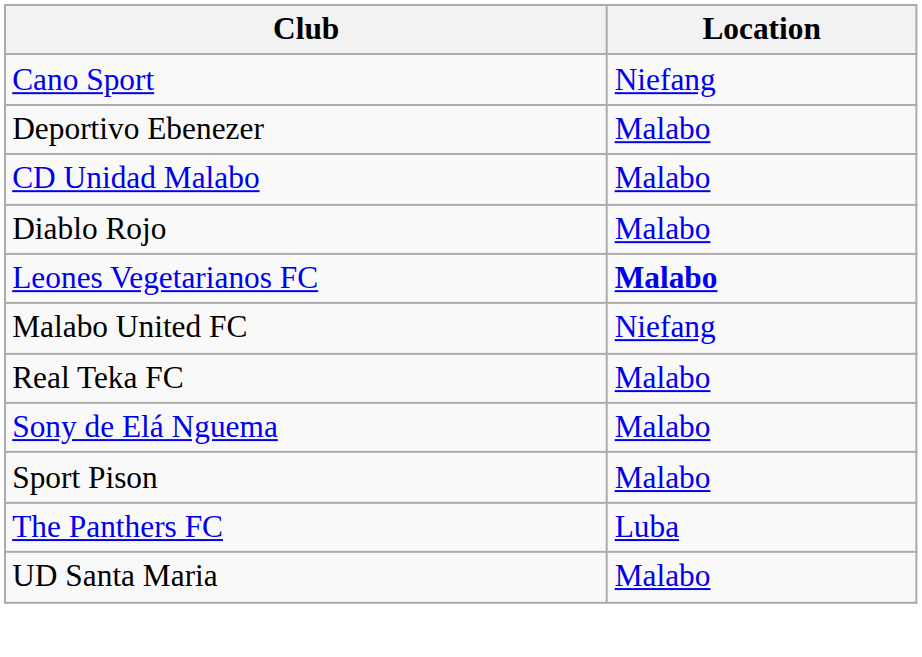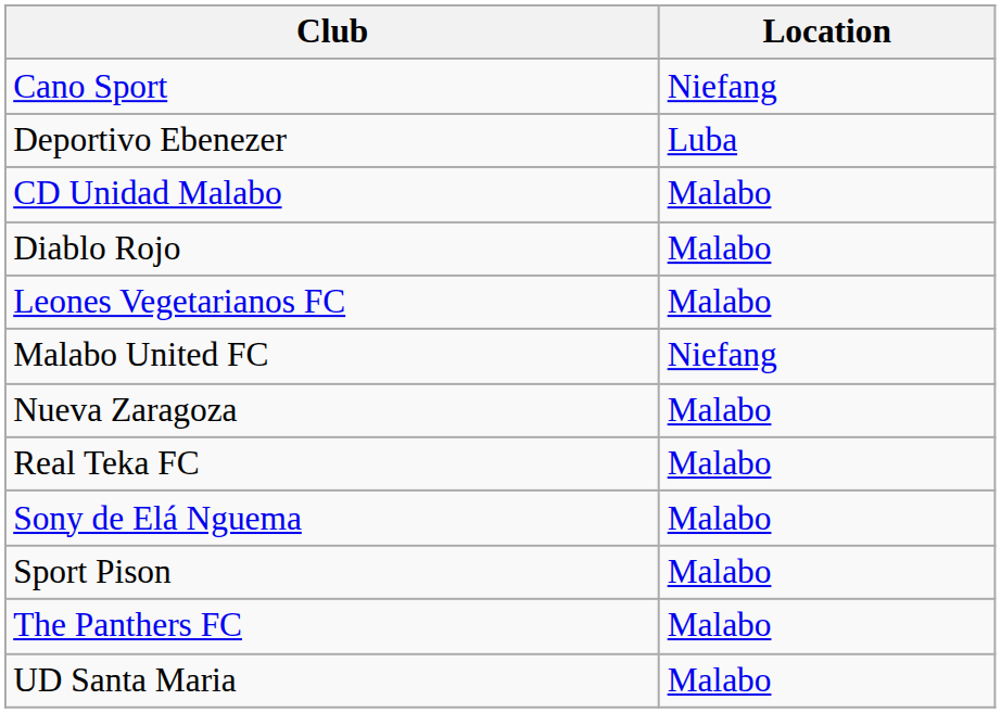Deportivo Ebenezer | Location: Malabo -> Luba
Leones Vegetarianos FC | Location: bold -> normal
+ row: Nueva Zaragoza | Malabo
The Panthers FC | Location: Luba -> Malabo
